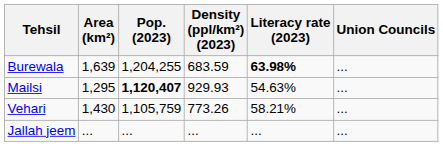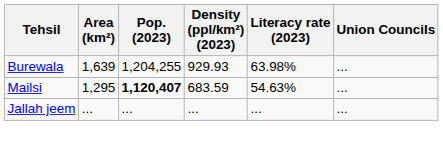Burewala | Density (ppl/km²) (2023): 683.59 -> 929.93
Burewala | Literacy rate (2023): bold -> normal
Mailsi | Density (ppl/km²) (2023): 929.93 -> 683.59
- row: Vehari | 1,430 | 1,105,759 | 773.26 | 58.21% | ...
